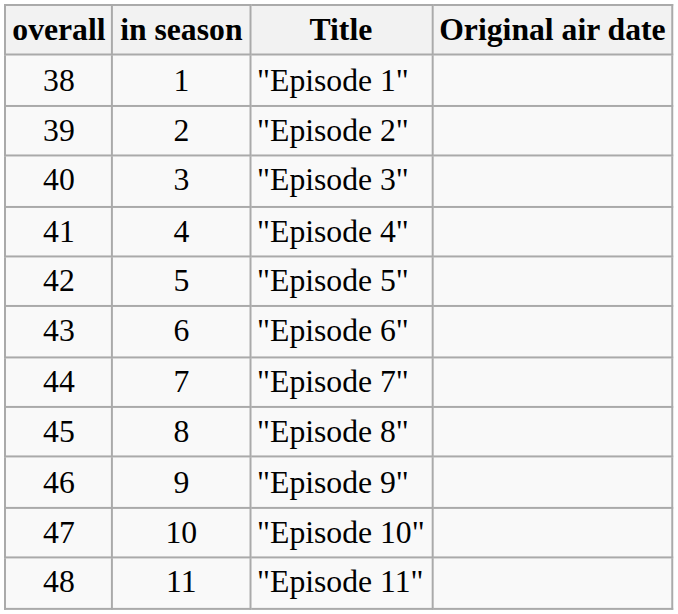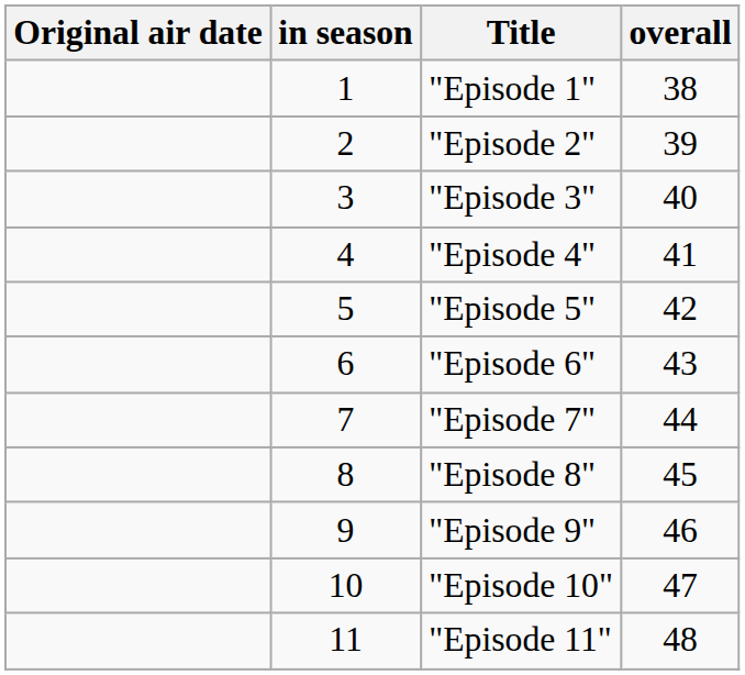columns swapped: overall <-> Original air date
